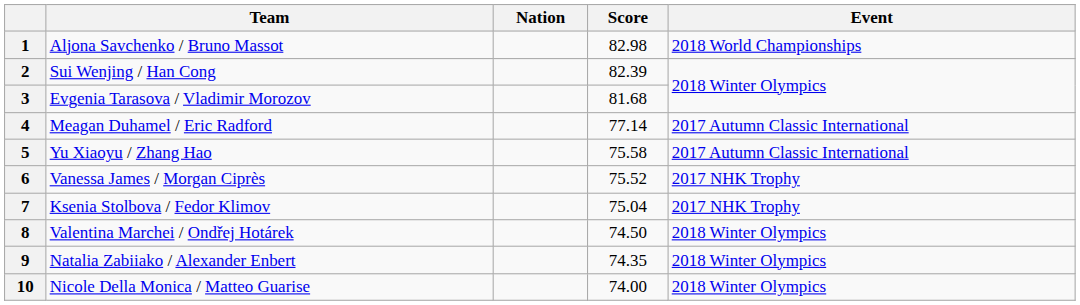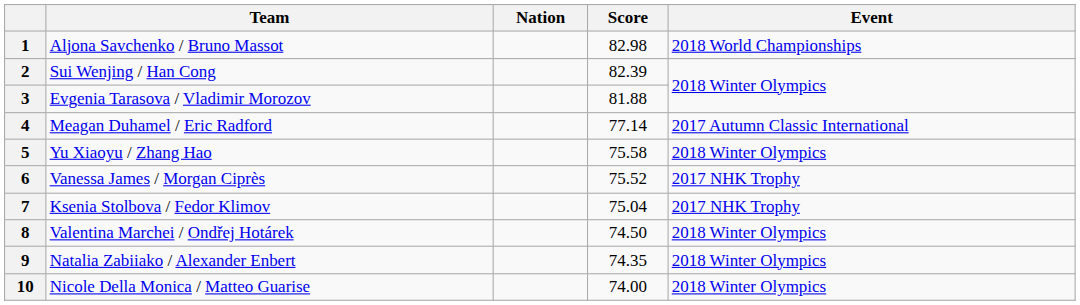3 | Score: 81.68 -> 81.88
5 | Event: 2017 Autumn Classic International -> 2018 Winter Olympics
